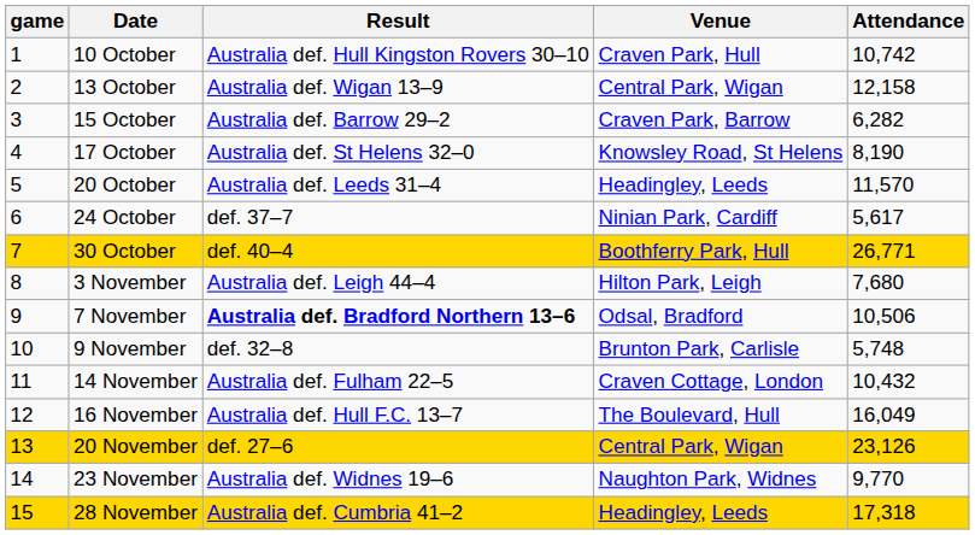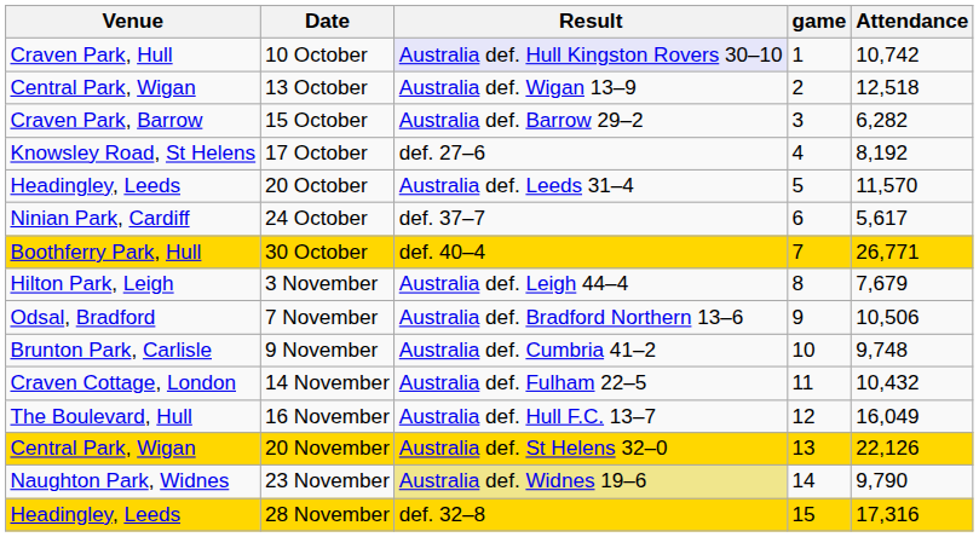columns swapped: game <-> Venue
10 October | Result: no background -> lavender background
13 October | Attendance: 12,158 -> 12,518
17 October | Result: Australia def. St Helens 32–0 -> def. 27–6
17 October | Attendance: 8,190 -> 8,192
3 November | Attendance: 7,680 -> 7,679
7 November | Result: bold -> normal
9 November | Result: def. 32–8 -> Australia def. Cumbria 41–2
9 November | Attendance: 5,748 -> 9,748
20 November | Result: def. 27–6 -> Australia def. St Helens 32–0
20 November | Attendance: 23,126 -> 22,126
23 November | Result: no background -> khaki background
23 November | Attendance: 9,770 -> 9,790
28 November | Result: Australia def. Cumbria 41–2 -> def. 32–8
28 November | Attendance: 17,318 -> 17,316
